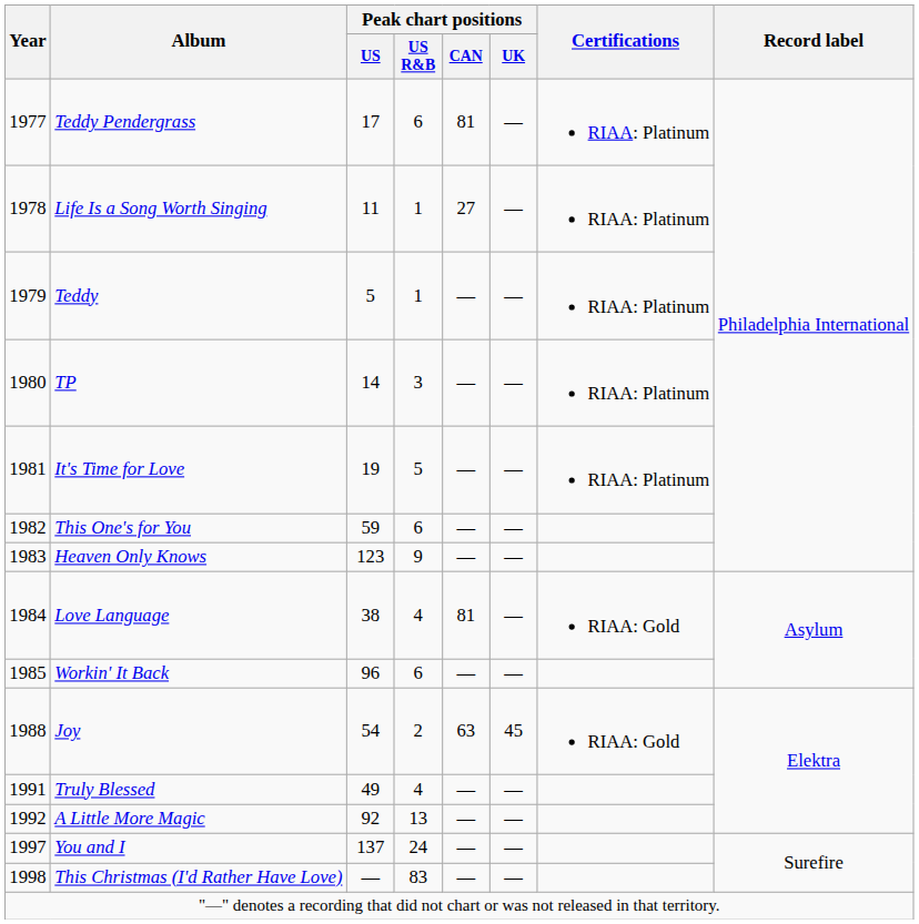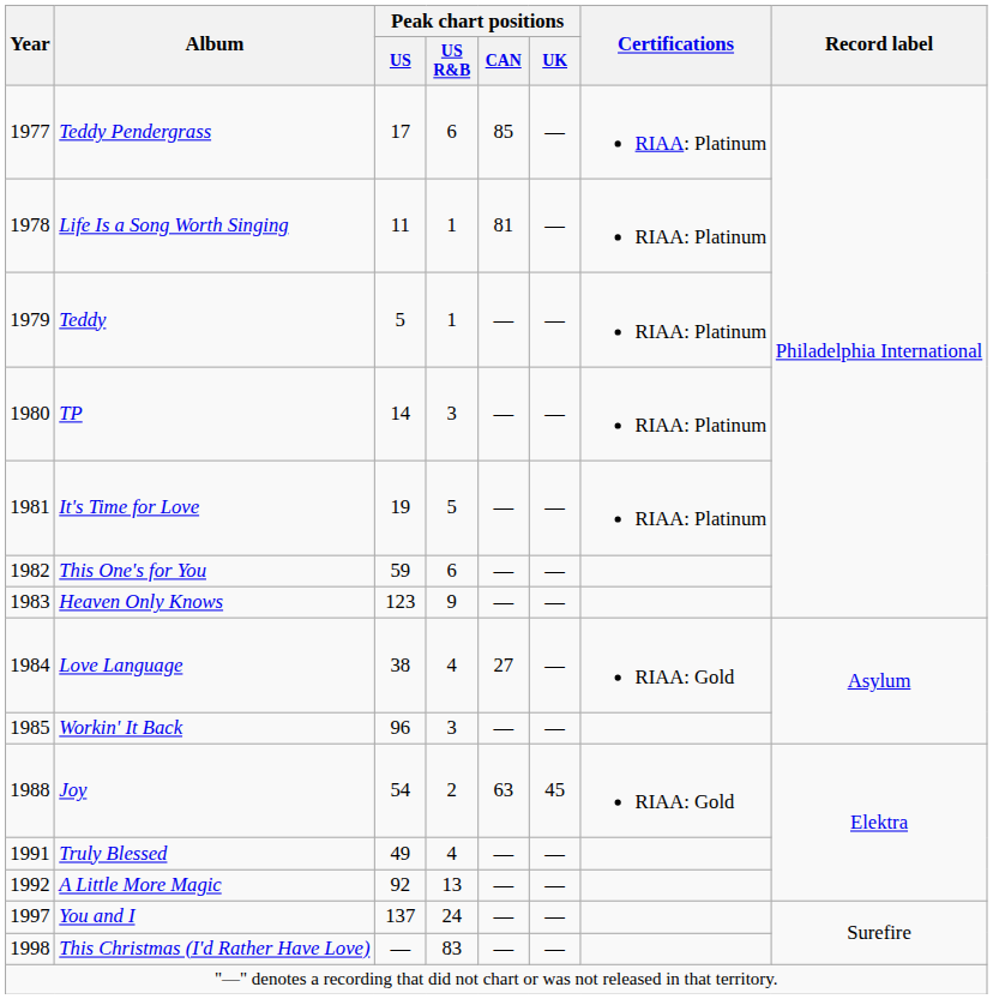Teddy Pendergrass | Peak chart positions / CAN: 81 -> 85
Life Is a Song Worth Singing | Peak chart positions / CAN: 27 -> 81
Love Language | Peak chart positions / CAN: 81 -> 27
Workin' It Back | Peak chart positions / US R&B: 6 -> 3
